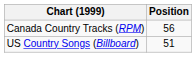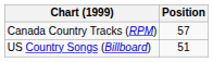Canada Country Tracks (RPM) | Position: 56 -> 57
